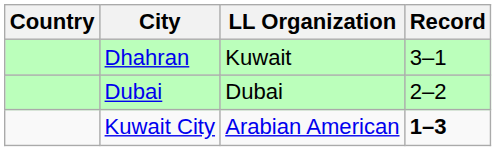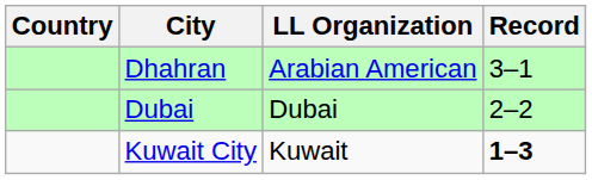Dhahran | LL Organization: Kuwait -> Arabian American
Kuwait City | LL Organization: Arabian American -> Kuwait
